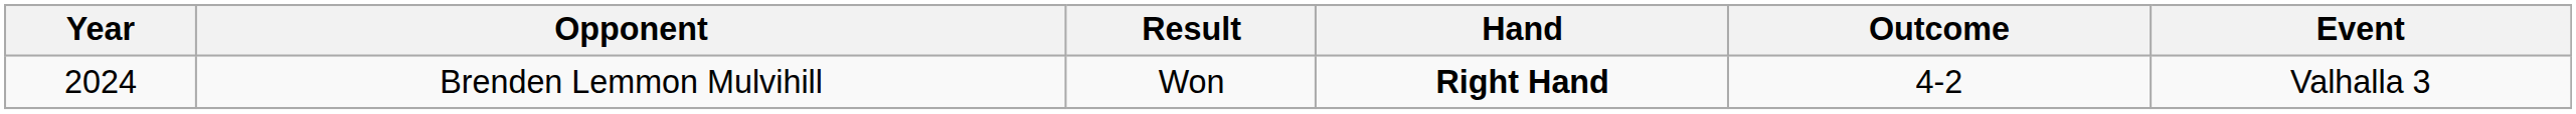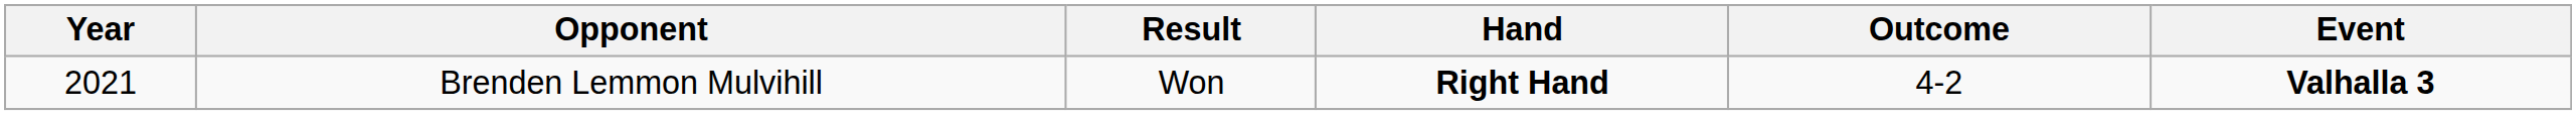Brenden Lemmon Mulvihill | Year: 2024 -> 2021
Brenden Lemmon Mulvihill | Event: normal -> bold
